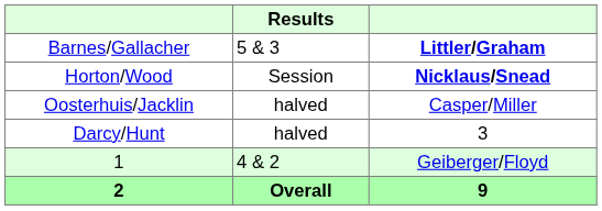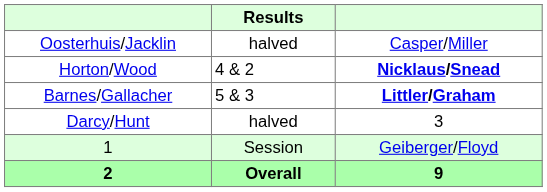rows swapped: Oosterhuis/Jacklin <-> Barnes/Gallacher
Horton/Wood | Results: Session -> 4 & 2
1 | Results: 4 & 2 -> Session
